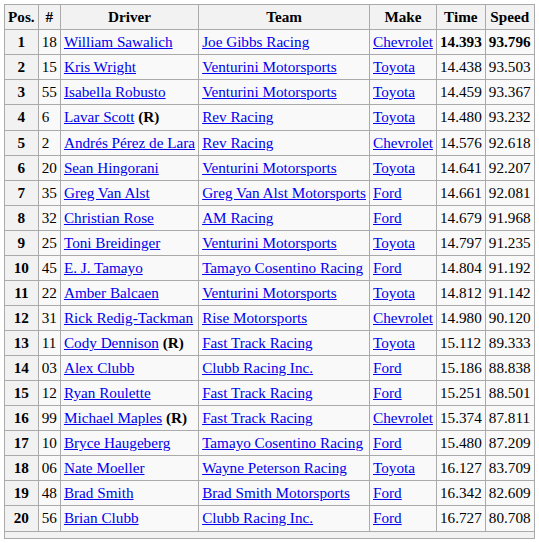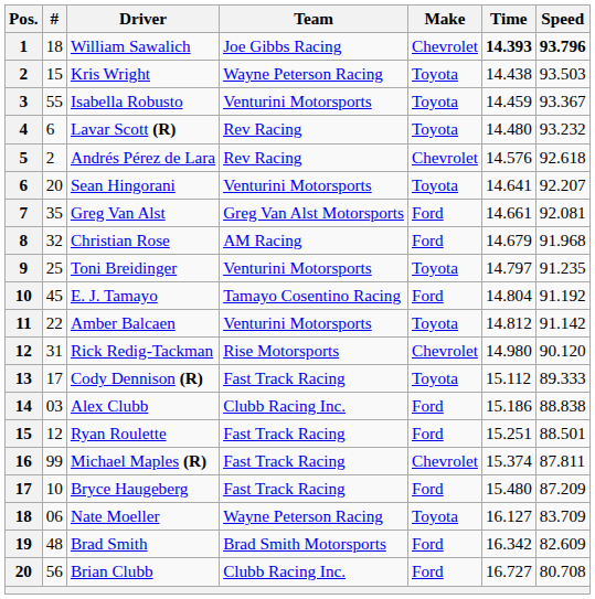Kris Wright | Team: Venturini Motorsports -> Wayne Peterson Racing
Cody Dennison (R) | #: 11 -> 17
Bryce Haugeberg | Team: Tamayo Cosentino Racing -> Fast Track Racing
